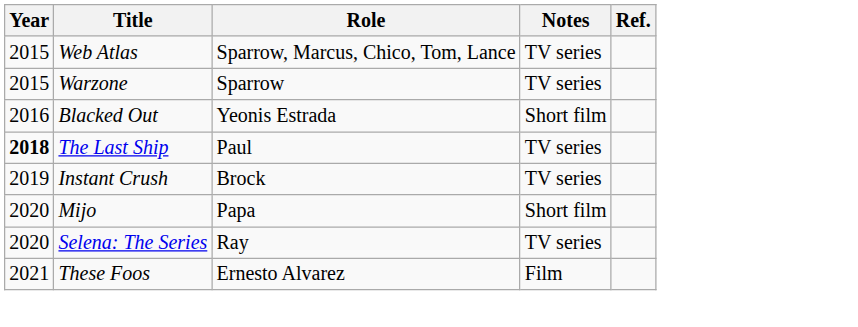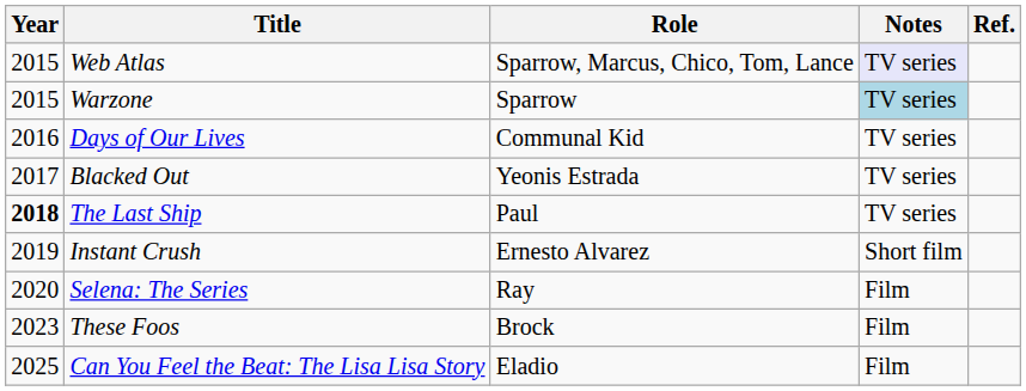Web Atlas | Notes: no background -> lavender background
Warzone | Notes: no background -> lightblue background
+ row: 2016 | Days of Our Lives | Communal Kid | TV series
Blacked Out | Year: 2016 -> 2017
Blacked Out | Notes: Short film -> TV series
Instant Crush | Role: Brock -> Ernesto Alvarez
Instant Crush | Notes: TV series -> Short film
- row: 2020 | Mijo | Papa | Short film
Selena: The Series | Notes: TV series -> Film
These Foos | Year: 2021 -> 2023
These Foos | Role: Ernesto Alvarez -> Brock
+ row: 2025 | Can You Feel the Beat: The Lisa Lisa Story | Eladio | Film
